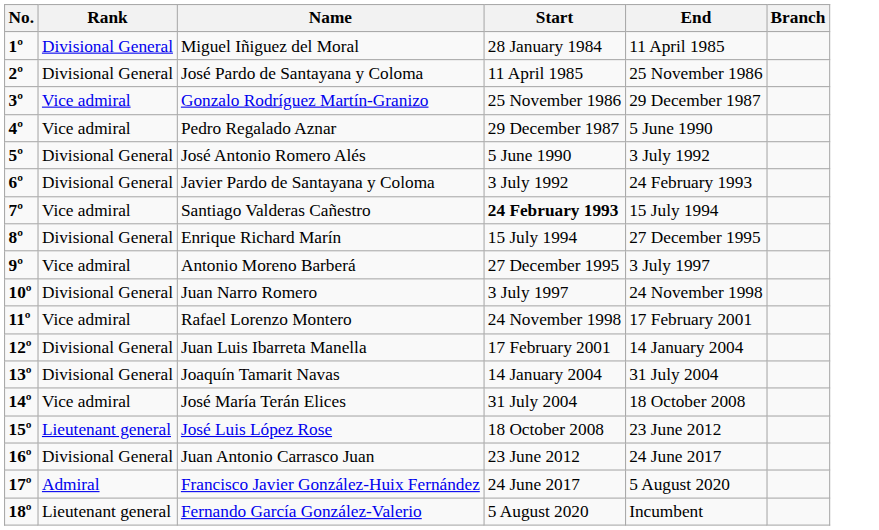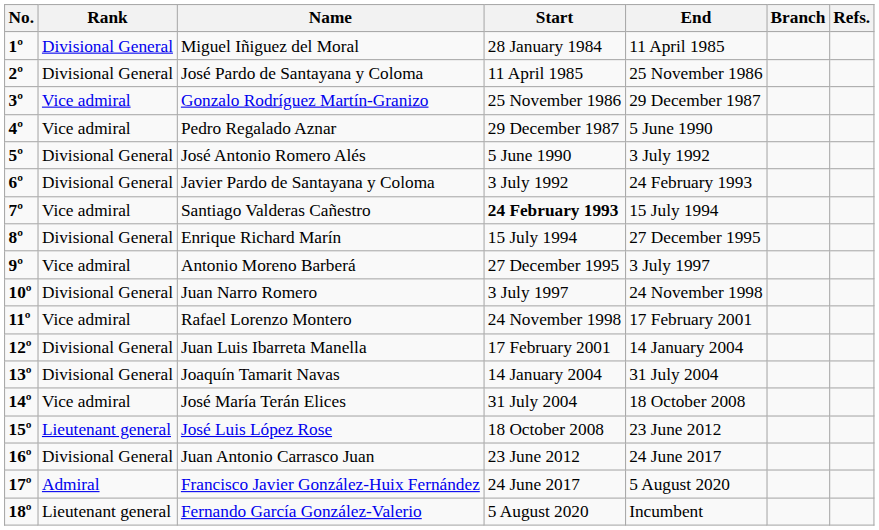+ column: Refs.
